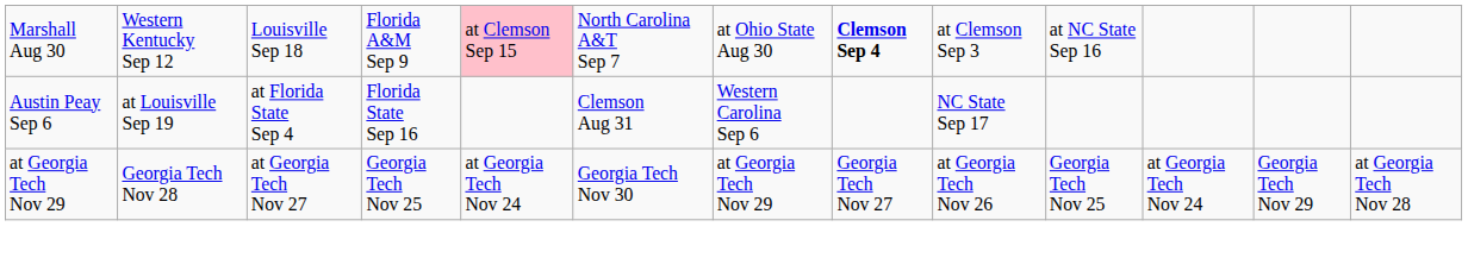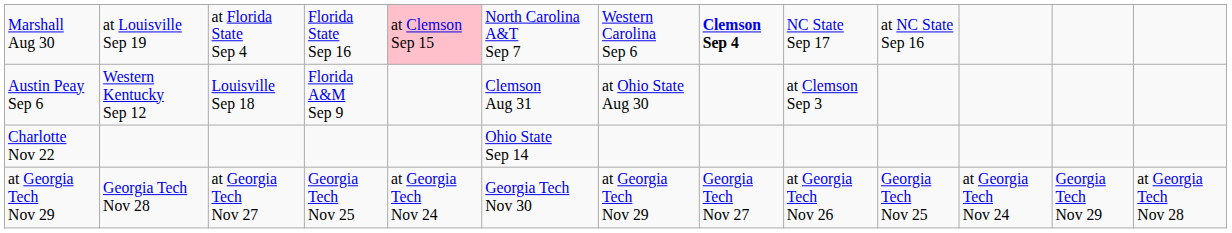Marshall Aug 30 | column 2: Western Kentucky Sep 12 -> at Louisville Sep 19
Marshall Aug 30 | column 3: Louisville Sep 18 -> at Florida State Sep 4
Marshall Aug 30 | column 4: Florida A&M Sep 9 -> Florida State Sep 16
Marshall Aug 30 | column 7: at Ohio State Aug 30 -> Western Carolina Sep 6
Marshall Aug 30 | column 9: at Clemson Sep 3 -> NC State Sep 17
Austin Peay Sep 6 | column 2: at Louisville Sep 19 -> Western Kentucky Sep 12
Austin Peay Sep 6 | column 3: at Florida State Sep 4 -> Louisville Sep 18
Austin Peay Sep 6 | column 4: Florida State Sep 16 -> Florida A&M Sep 9
Austin Peay Sep 6 | column 7: Western Carolina Sep 6 -> at Ohio State Aug 30
Austin Peay Sep 6 | column 9: NC State Sep 17 -> at Clemson Sep 3
+ row: Charlotte Nov 22 | Ohio State Sep 14
